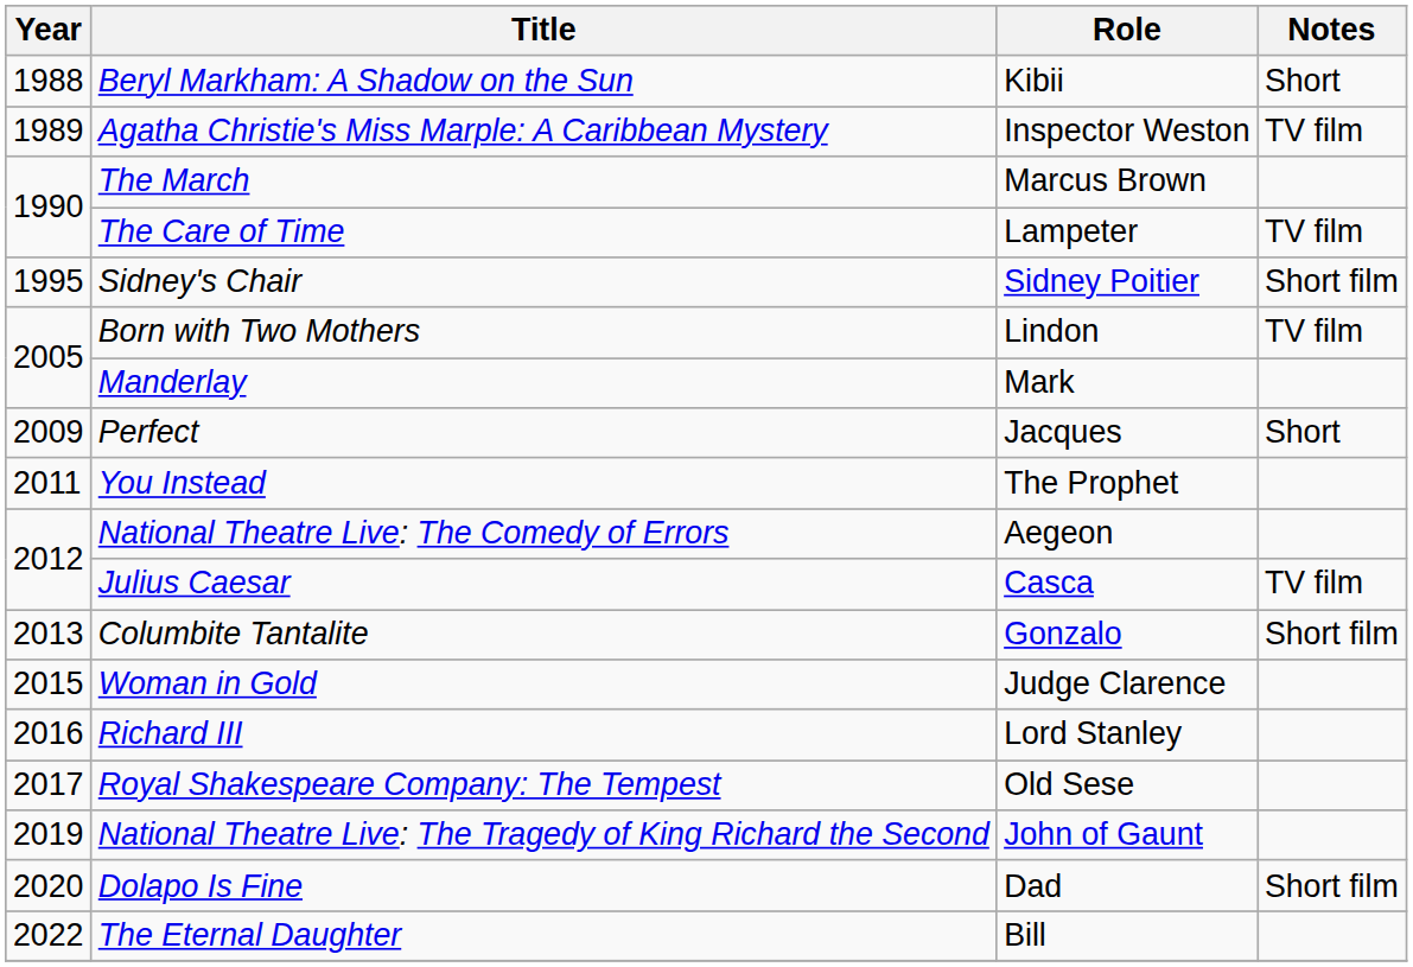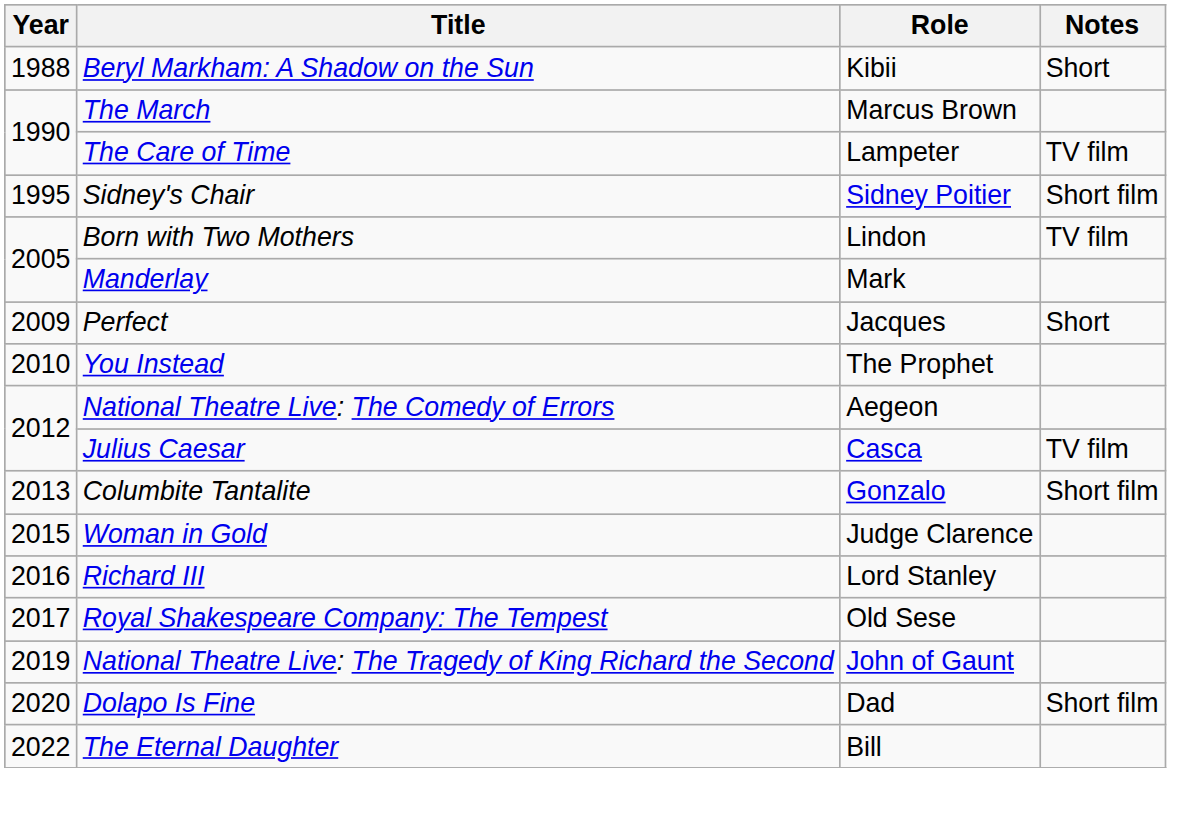- row: 1989 | Agatha Christie's Miss Marple: A Caribbean Mystery | Inspector Weston | TV film
You Instead | Year: 2011 -> 2010
